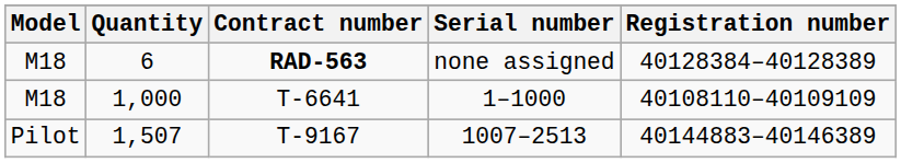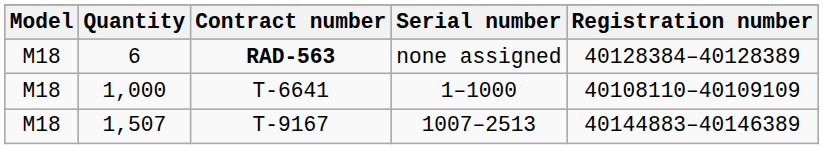1,507 | Model: Pilot -> M18
